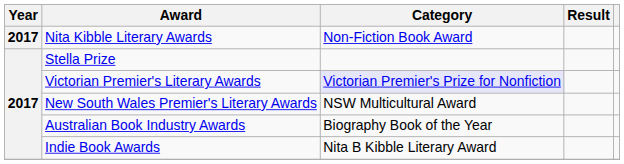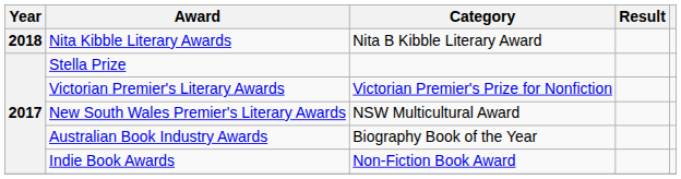Nita Kibble Literary Awards | Year: 2017 -> 2018
Nita Kibble Literary Awards | Category: Non-Fiction Book Award -> Nita B Kibble Literary Award
Victorian Premier's Literary Awards | Category: lavender background -> no background
Indie Book Awards | Category: Nita B Kibble Literary Award -> Non-Fiction Book Award
